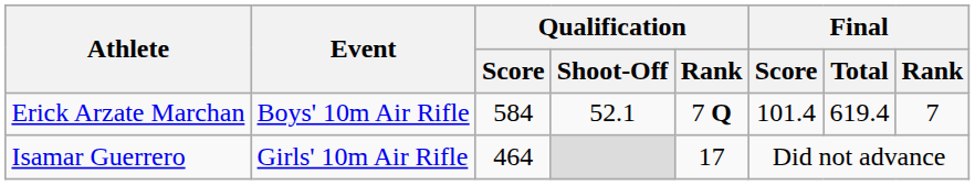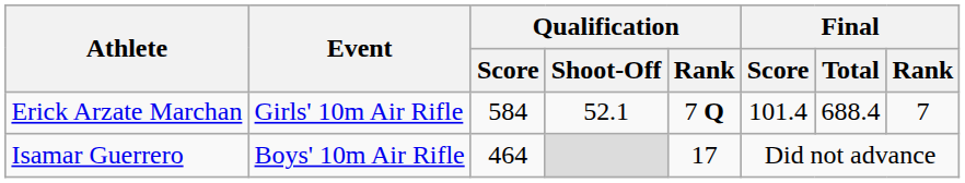Erick Arzate Marchan | Event: Boys' 10m Air Rifle -> Girls' 10m Air Rifle
Erick Arzate Marchan | Final / Total: 619.4 -> 688.4
Isamar Guerrero | Event: Girls' 10m Air Rifle -> Boys' 10m Air Rifle
